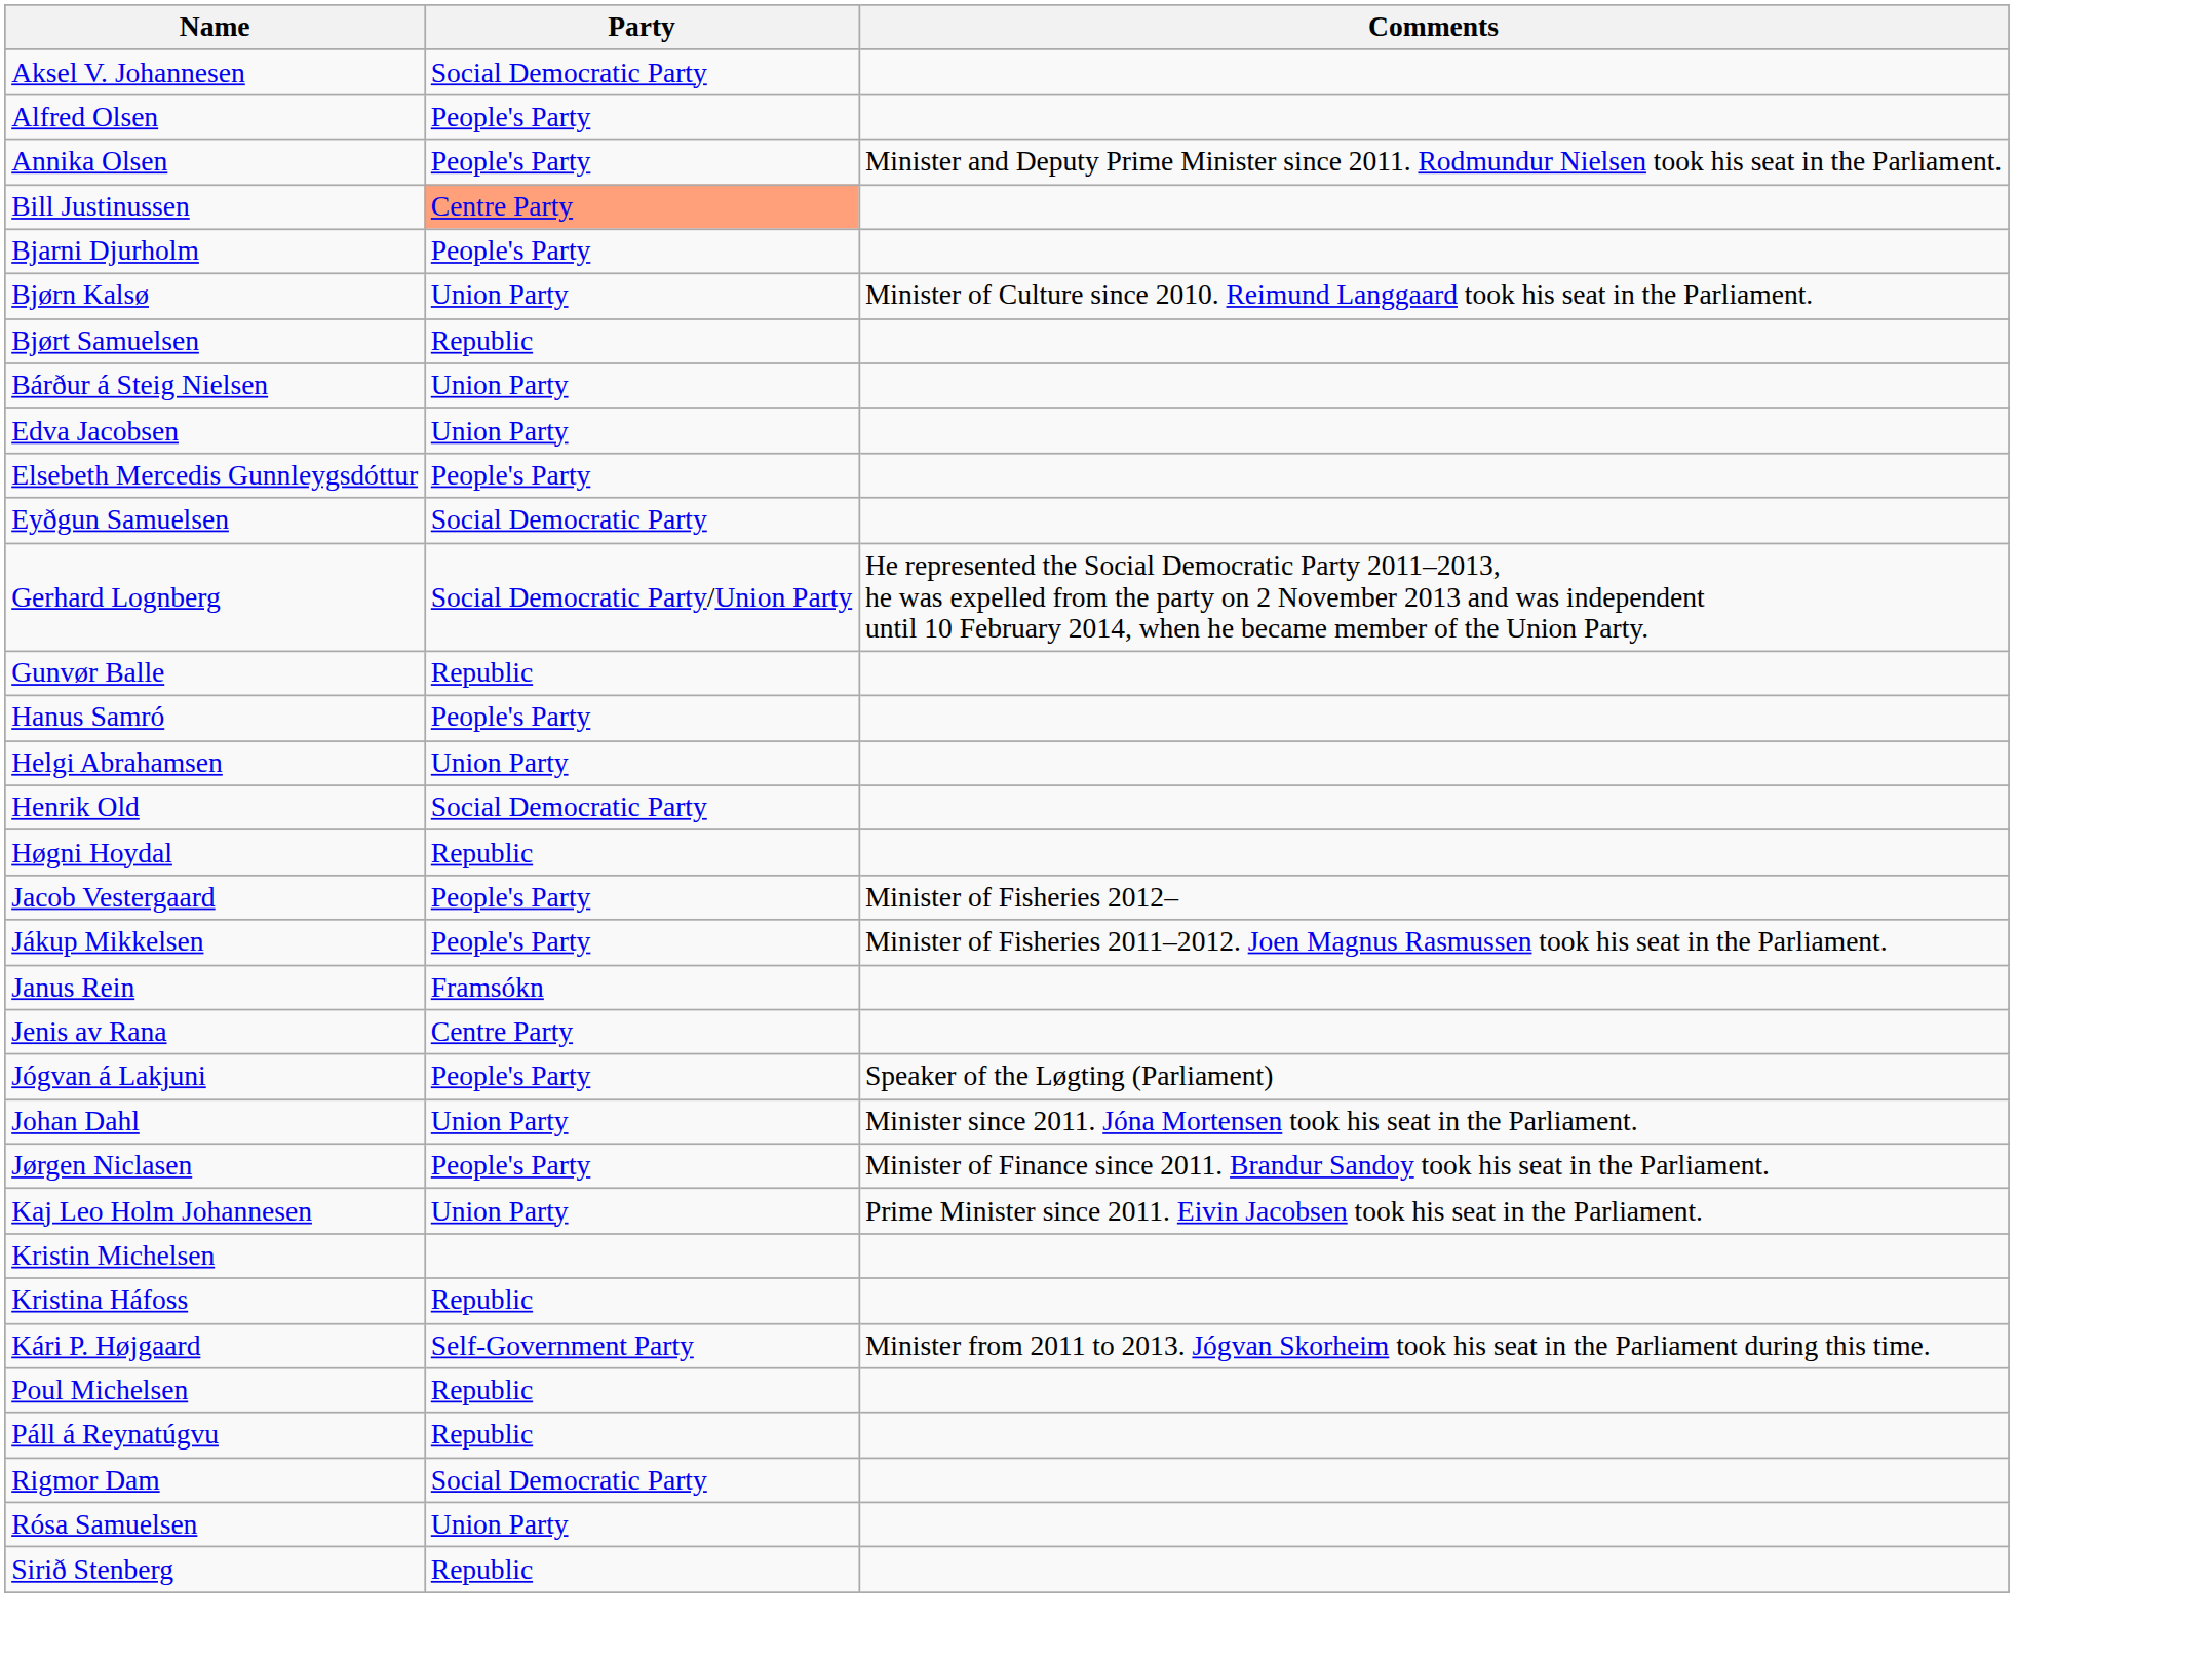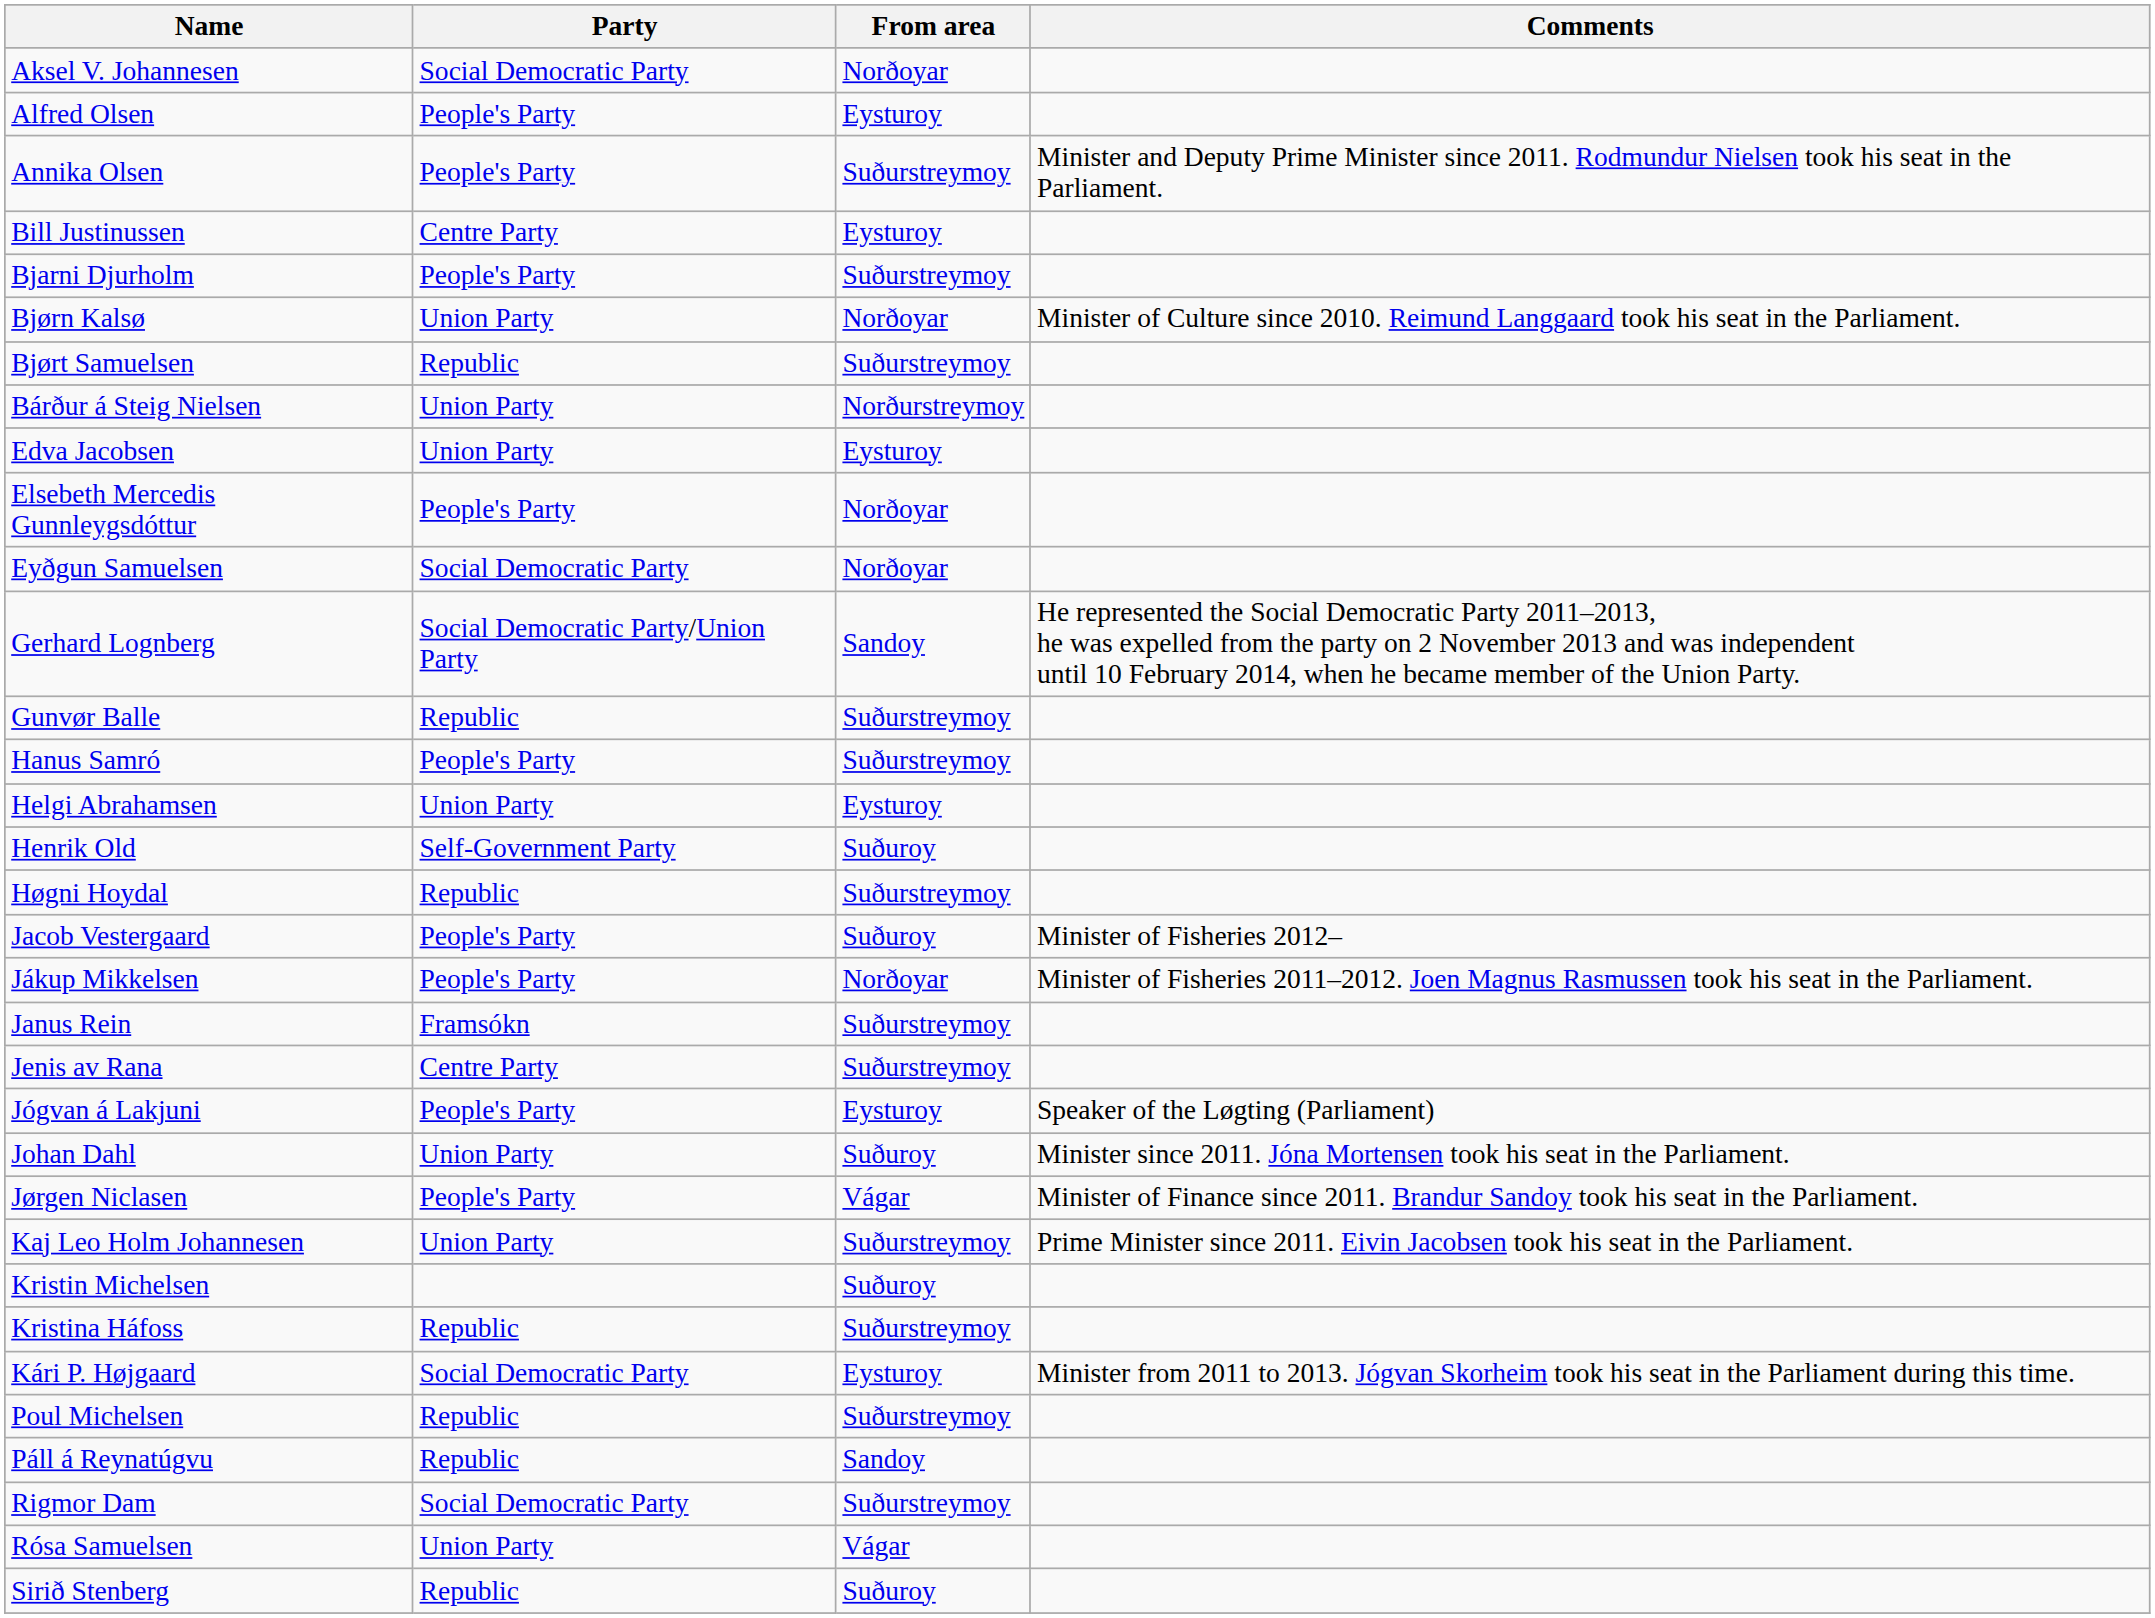+ column: From area | Norðoyar | Eysturoy | Suðurstreymoy | Eysturoy | Suðurstreymoy | Norðoyar | Suðurstreymoy | Norðurstreymoy | Eysturoy | Norðoyar | Norðoyar | Sandoy | Suðurstreymoy | Suðurstreymoy | Eysturoy | Suðuroy | Suðurstreymoy | Suðuroy | Norðoyar | Suðurstreymoy | Suðurstreymoy | Eysturoy | Suðuroy | Vágar | Suðurstreymoy | Suðuroy | Suðurstreymoy | Eysturoy | Suðurstreymoy | Sandoy | Suðurstreymoy | Vágar | Suðuroy
Bill Justinussen | Party: lightsalmon background -> no background
Henrik Old | Party: Social Democratic Party -> Self-Government Party
Kári P. Højgaard | Party: Self-Government Party -> Social Democratic Party
